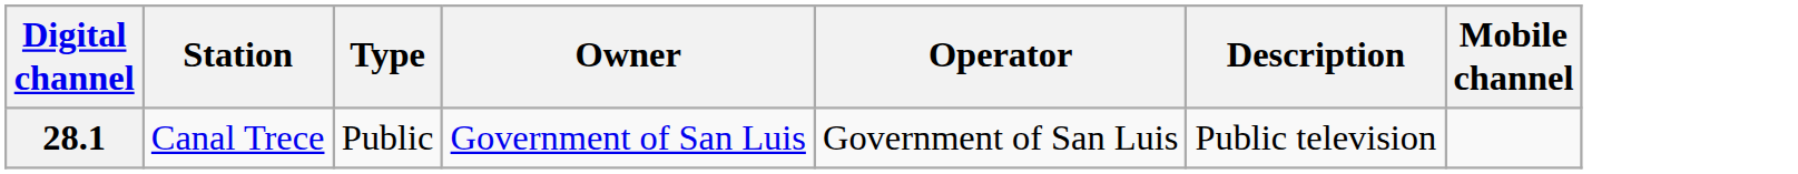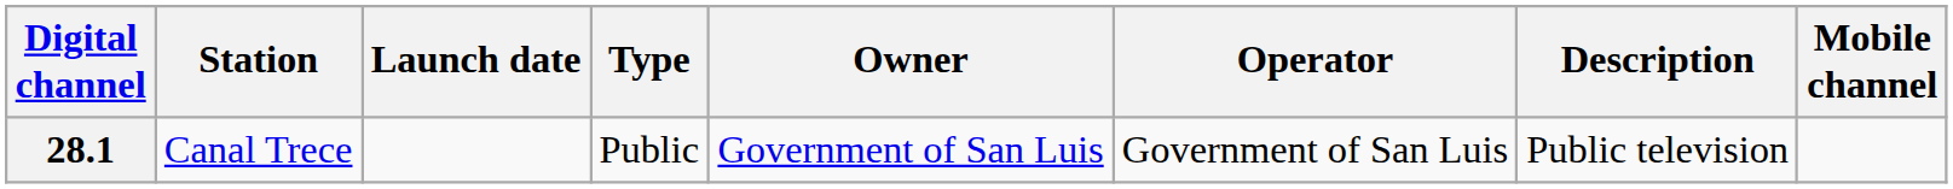+ column: Launch date
